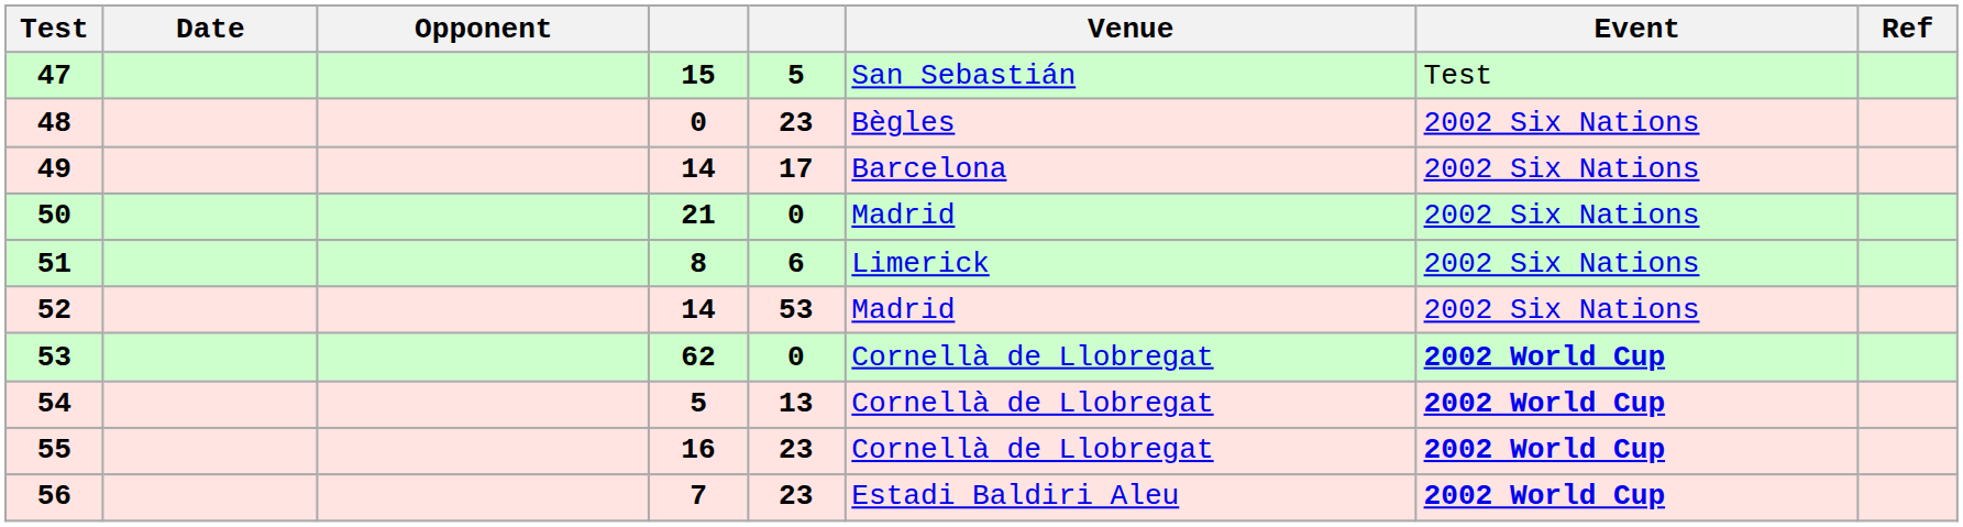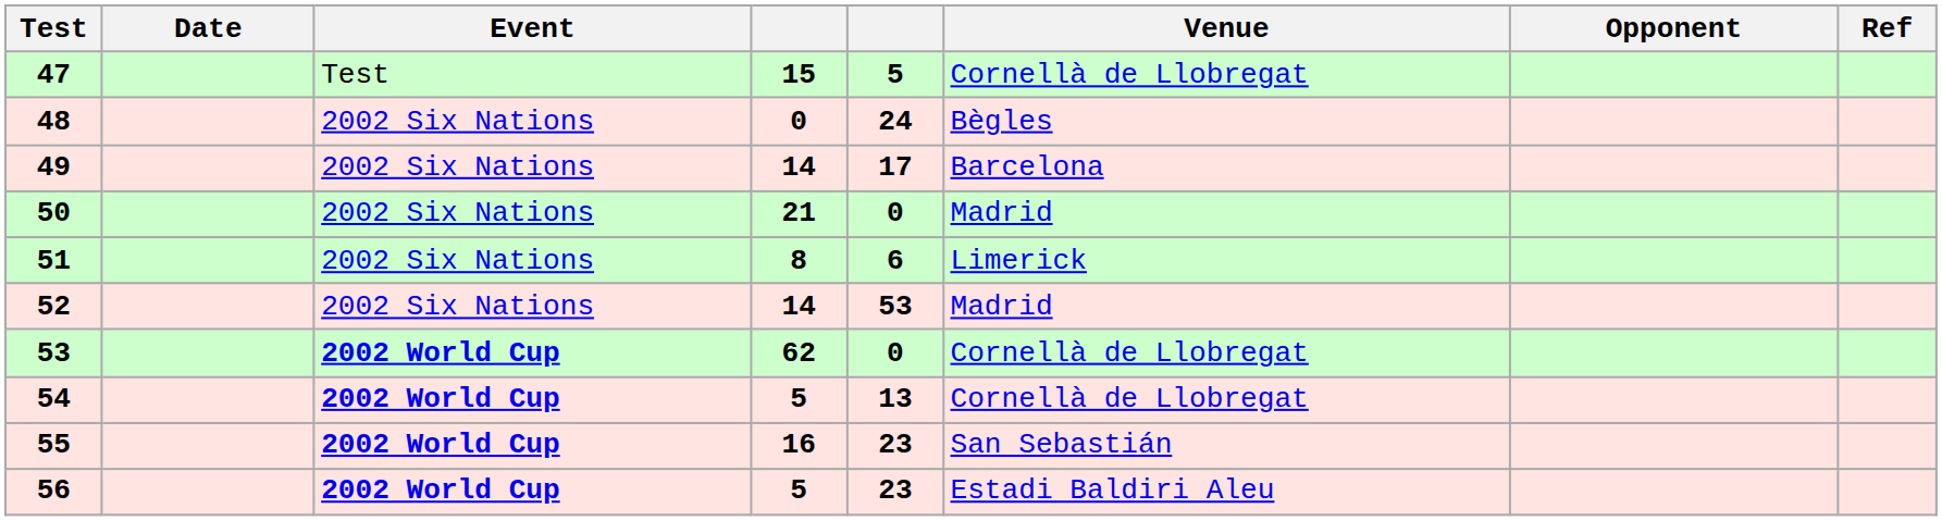columns swapped: Opponent <-> Event
47 | Venue: San Sebastián -> Cornellà de Llobregat
48 | column 5: 23 -> 24
55 | Venue: Cornellà de Llobregat -> San Sebastián
56 | column 4: 7 -> 5
